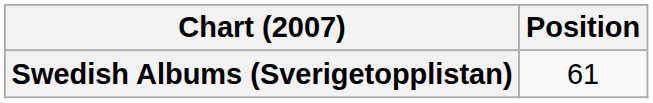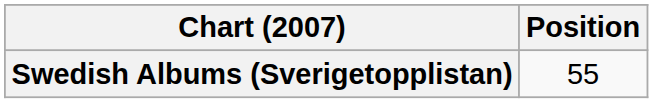Swedish Albums (Sverigetopplistan) | Position: 61 -> 55
